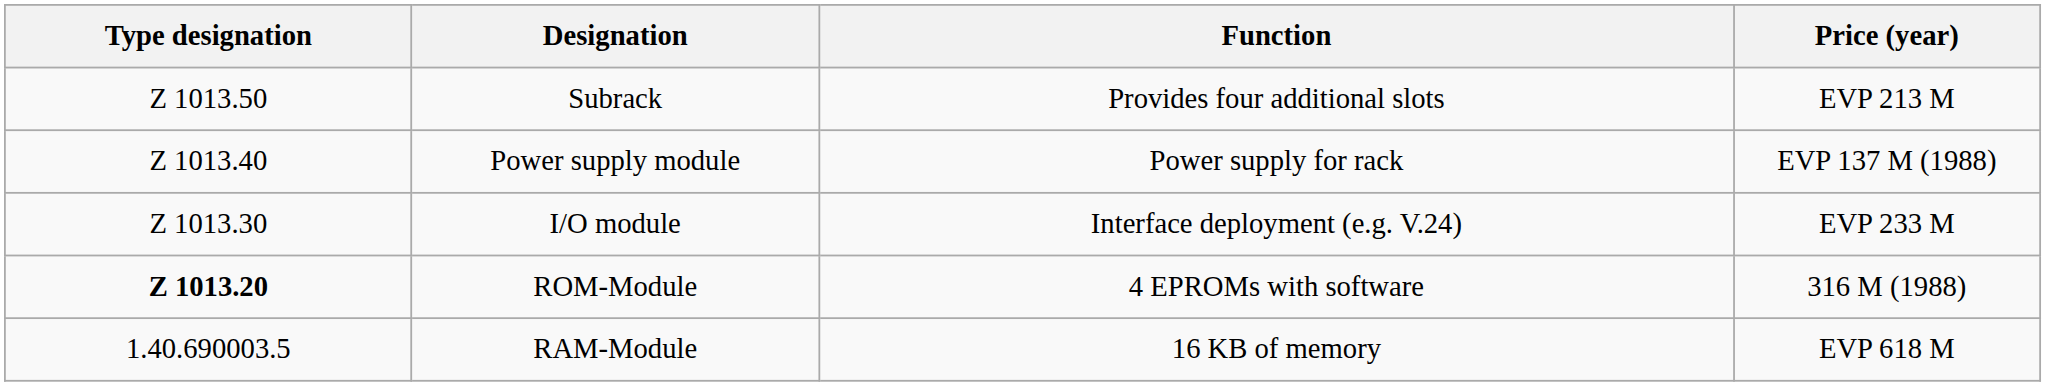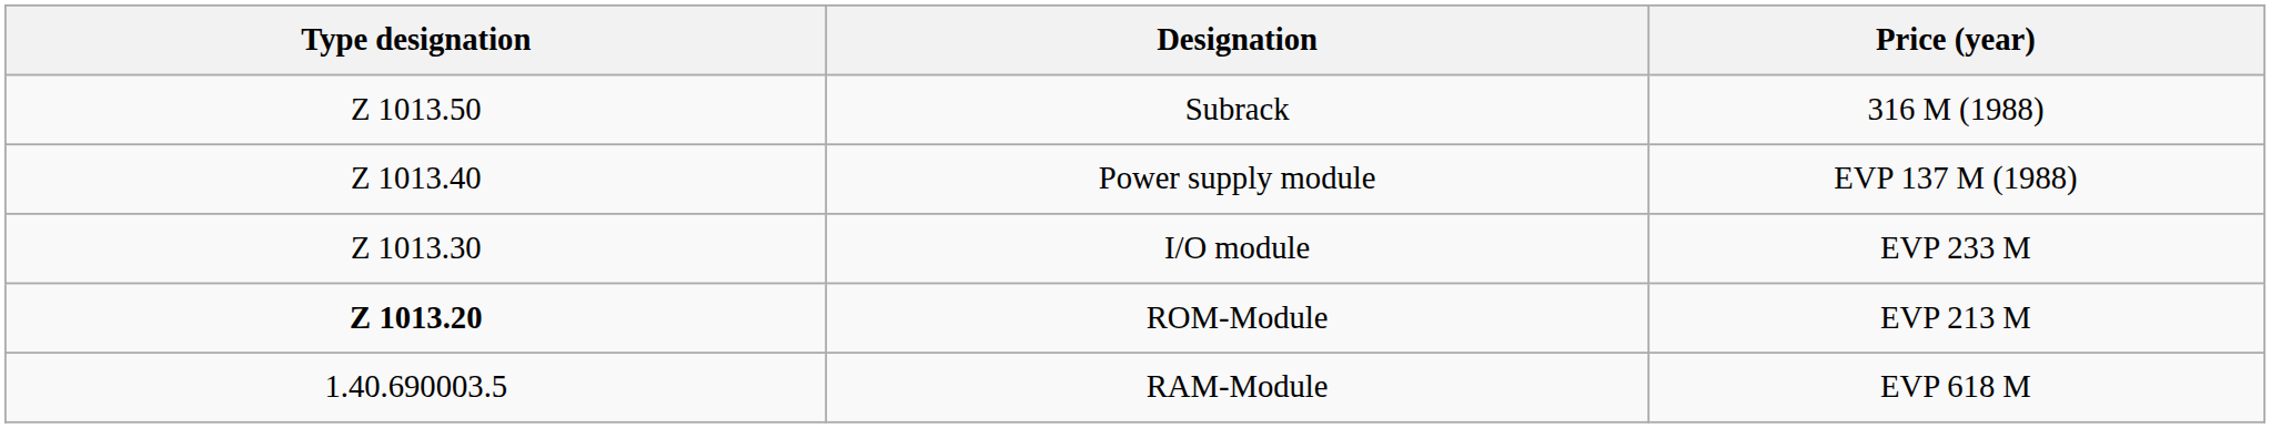- column: Function | Provides four additional slots | Power supply for rack | Interface deployment (e.g. V.24) | 4 EPROMs with software | 16 KB of memory
Subrack | Price (year): EVP 213 M -> 316 M (1988)
ROM-Module | Price (year): 316 M (1988) -> EVP 213 M
